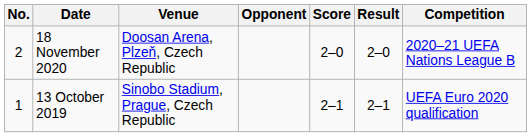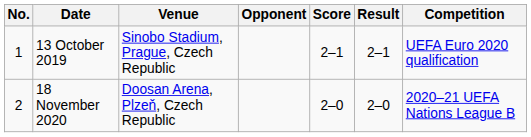rows swapped: 13 October 2019 <-> 18 November 2020
